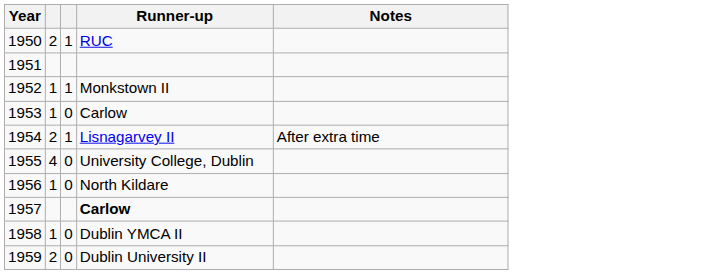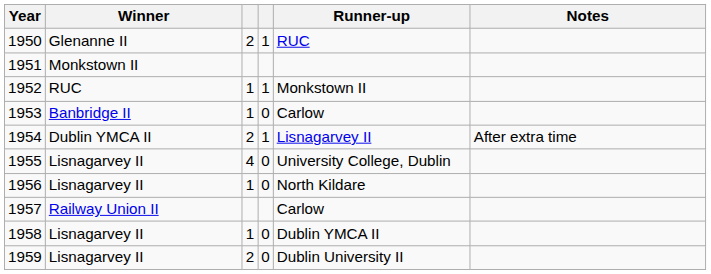+ column: Winner | Glenanne II | Monkstown II | RUC | Banbridge II | Dublin YMCA II | Lisnagarvey II | Lisnagarvey II | Railway Union II | Lisnagarvey II | Lisnagarvey II
1957 | Runner-up: bold -> normal
